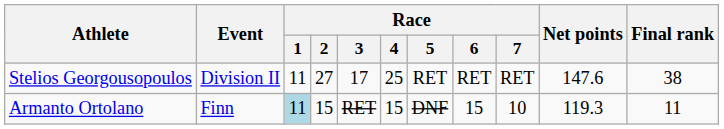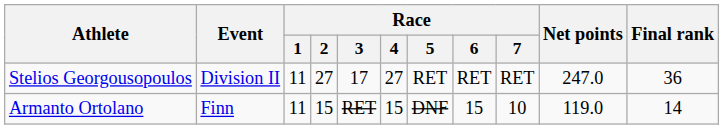Stelios Georgousopoulos | Race / 4: 25 -> 27
Stelios Georgousopoulos | Net points: 147.6 -> 247.0
Stelios Georgousopoulos | Final rank: 38 -> 36
Armanto Ortolano | Race / 1: lightblue background -> no background
Armanto Ortolano | Net points: 119.3 -> 119.0
Armanto Ortolano | Final rank: 11 -> 14
